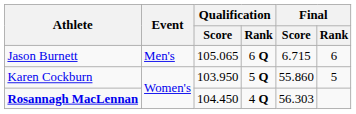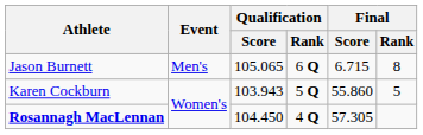Jason Burnett | Final / Rank: 6 -> 8
Karen Cockburn | Qualification / Score: 103.950 -> 103.943
Rosannagh MacLennan | Final / Score: 56.303 -> 57.305
